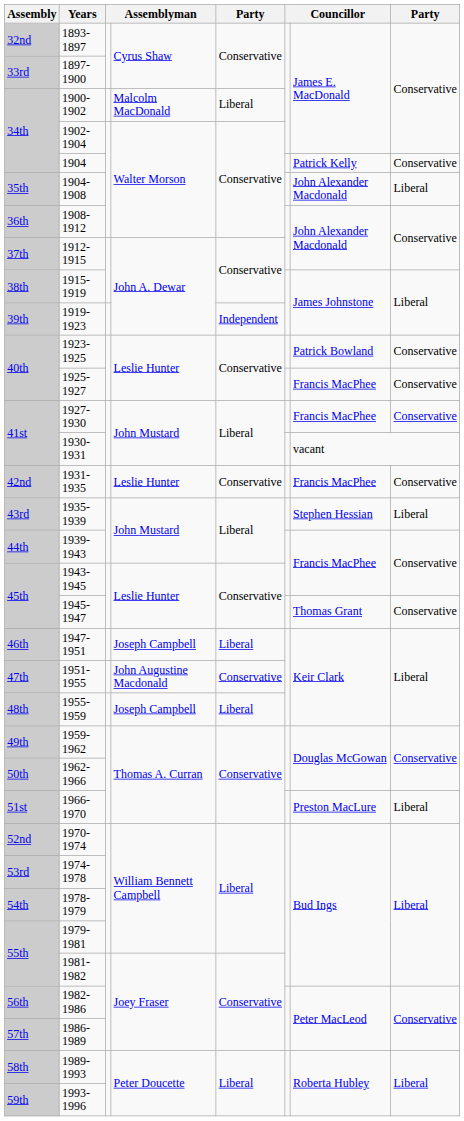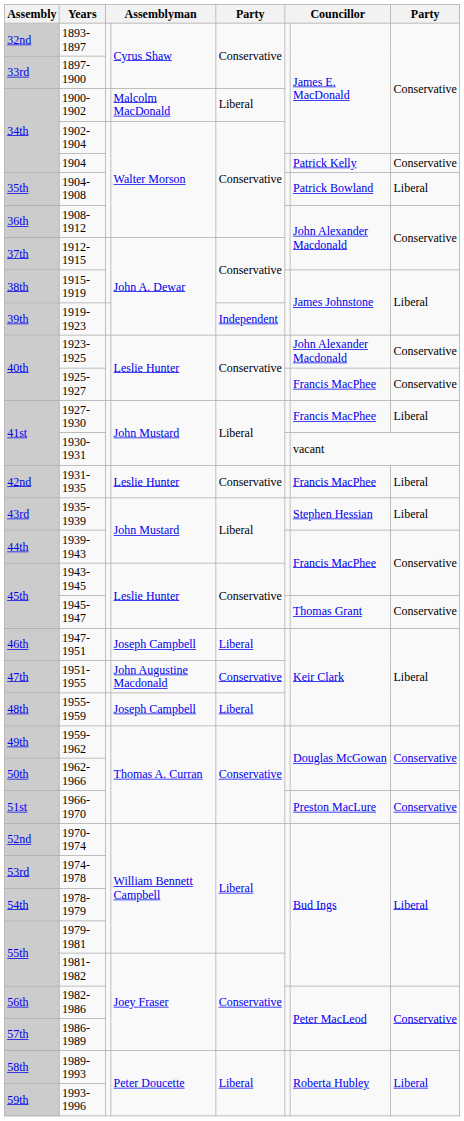1904-1908 | column 7: John Alexander Macdonald -> Patrick Bowland
1923-1925 | column 7: Patrick Bowland -> John Alexander Macdonald
1927-1930 | column 8: Conservative -> Liberal
1931-1935 | column 8: Conservative -> Liberal
1966-1970 | column 8: Liberal -> Conservative
